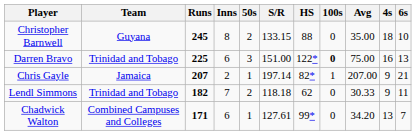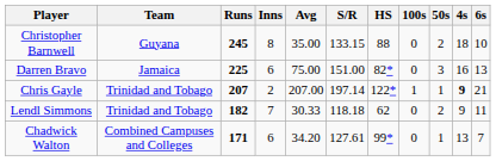columns swapped: Avg <-> 50s
Darren Bravo | Team: Trinidad and Tobago -> Jamaica
Darren Bravo | HS: 122* -> 82*
Darren Bravo | 100s: bold -> normal
Chris Gayle | Team: Jamaica -> Trinidad and Tobago
Chris Gayle | HS: 82* -> 122*
Chris Gayle | 4s: normal -> bold
